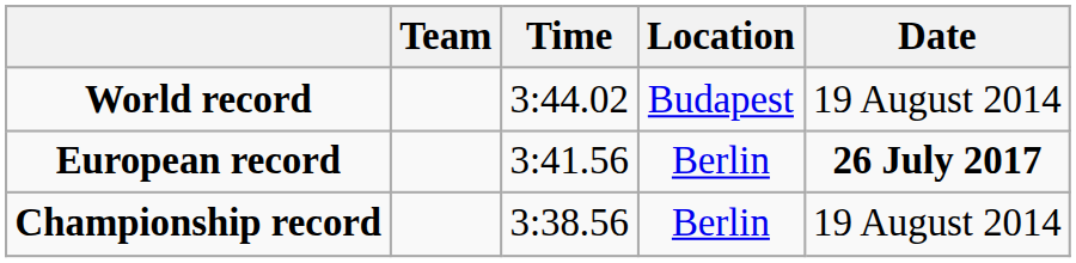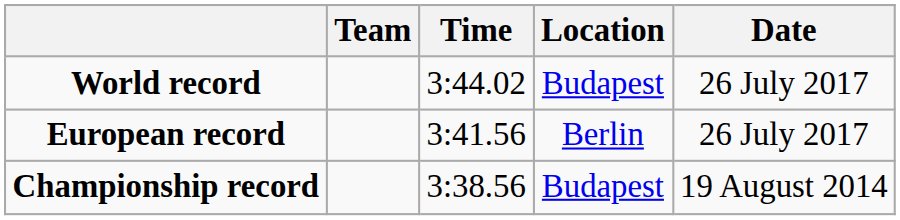World record | Date: 19 August 2014 -> 26 July 2017
European record | Date: bold -> normal
Championship record | Location: Berlin -> Budapest
